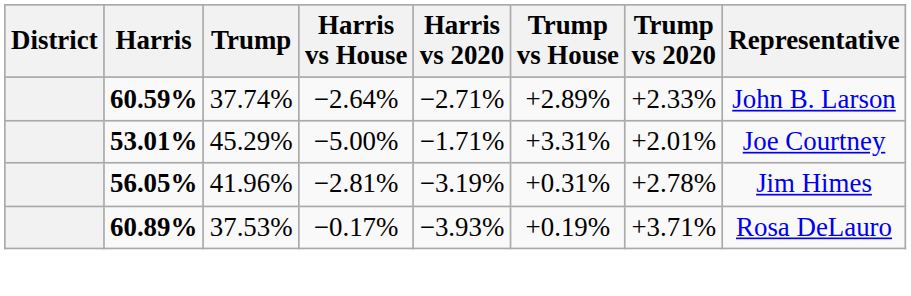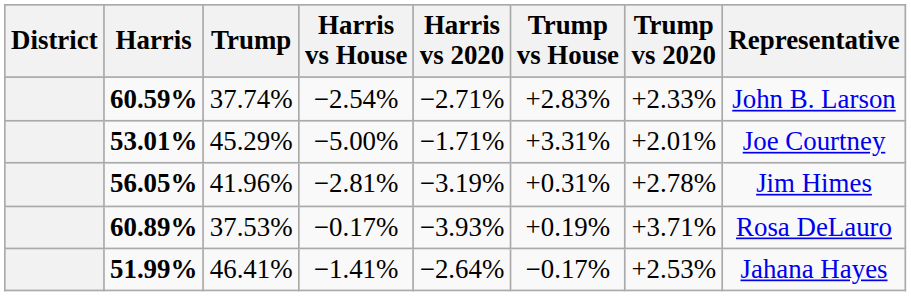60.59% | Harris vs House: −2.64% -> −2.54%
60.59% | Trump vs House: +2.89% -> +2.83%
+ row: 51.99% | 46.41% | −1.41% | −2.64% | −0.17% | +2.53% | Jahana Hayes
